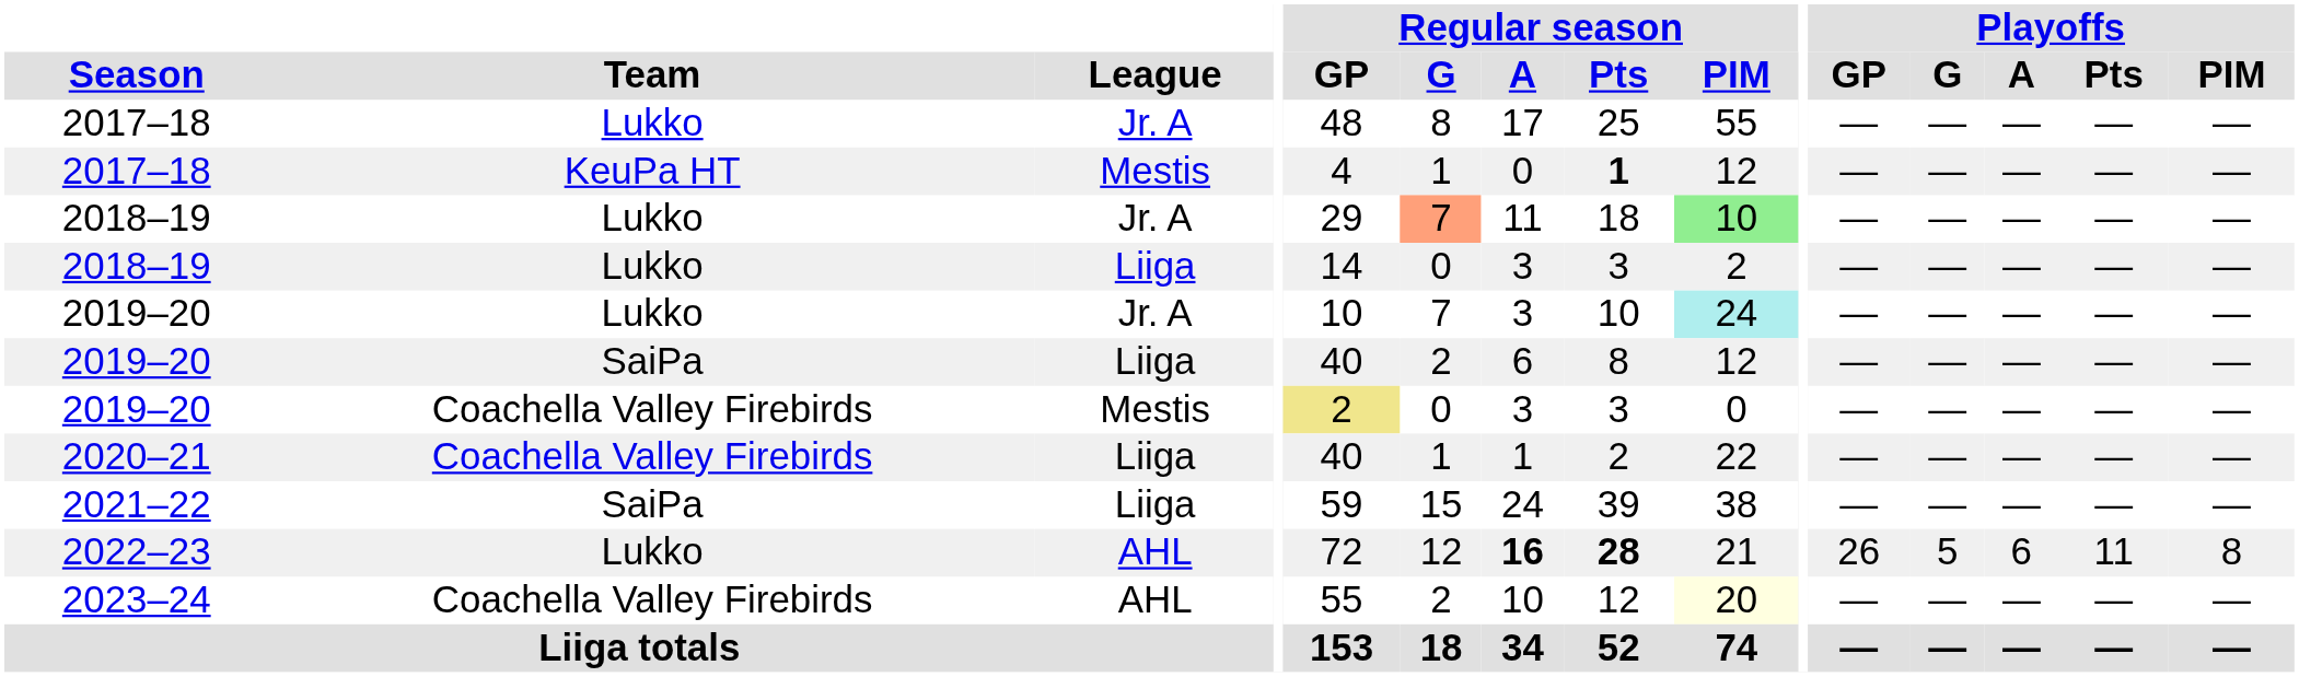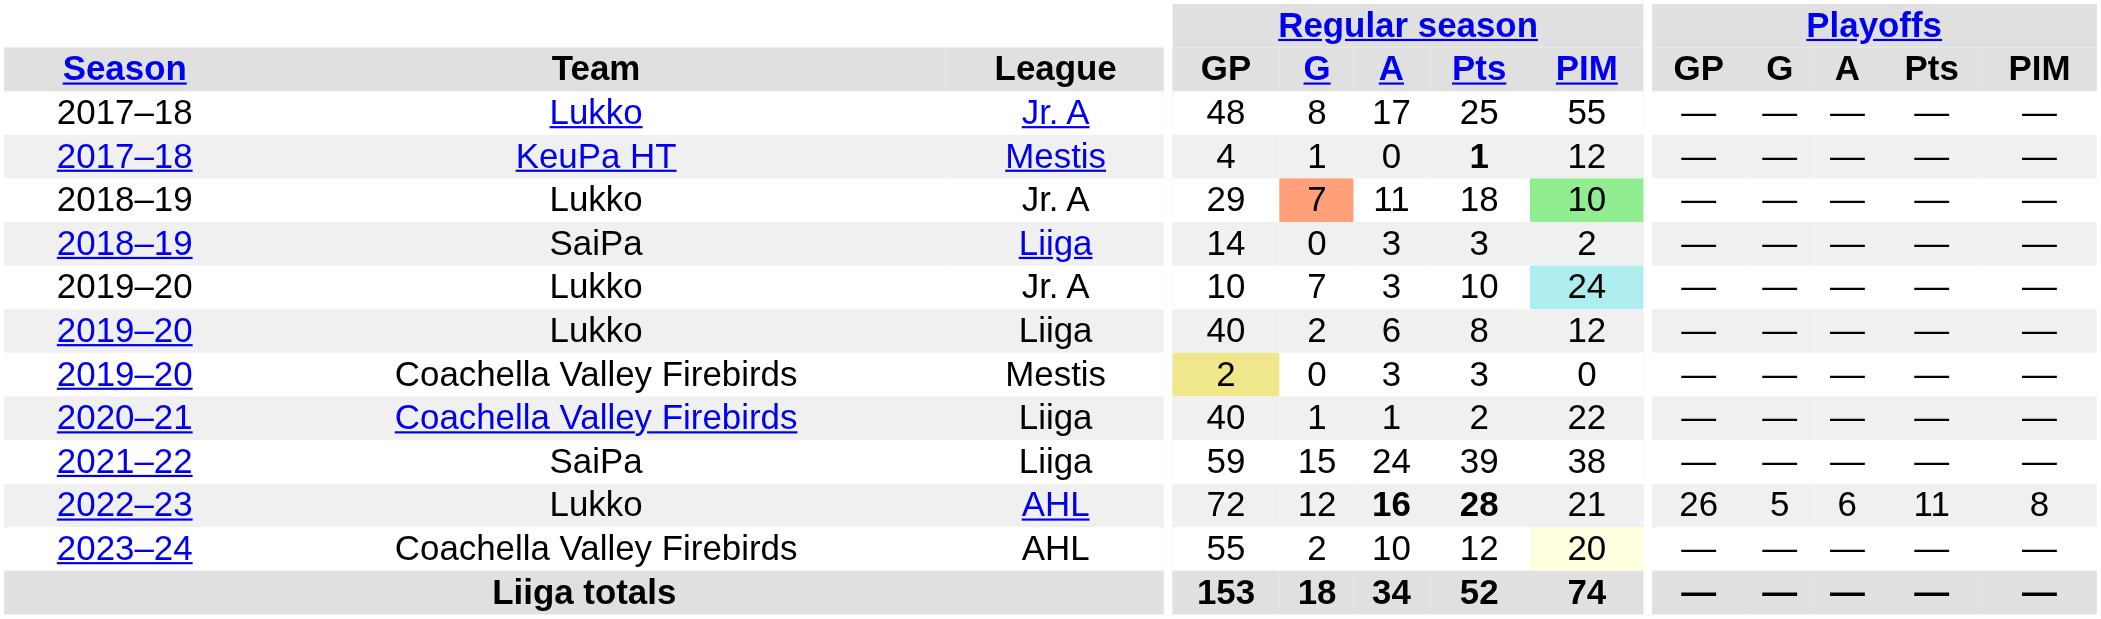2018–19 / Liiga | Team: Lukko -> SaiPa
2019–20 / Liiga | Team: SaiPa -> Lukko
